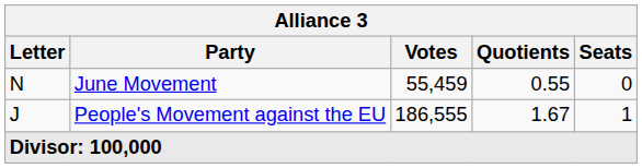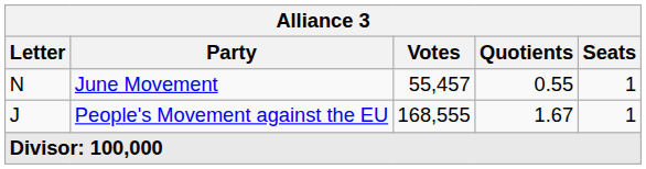June Movement | Votes: 55,459 -> 55,457
June Movement | Seats: 0 -> 1
People's Movement against the EU | Votes: 186,555 -> 168,555
